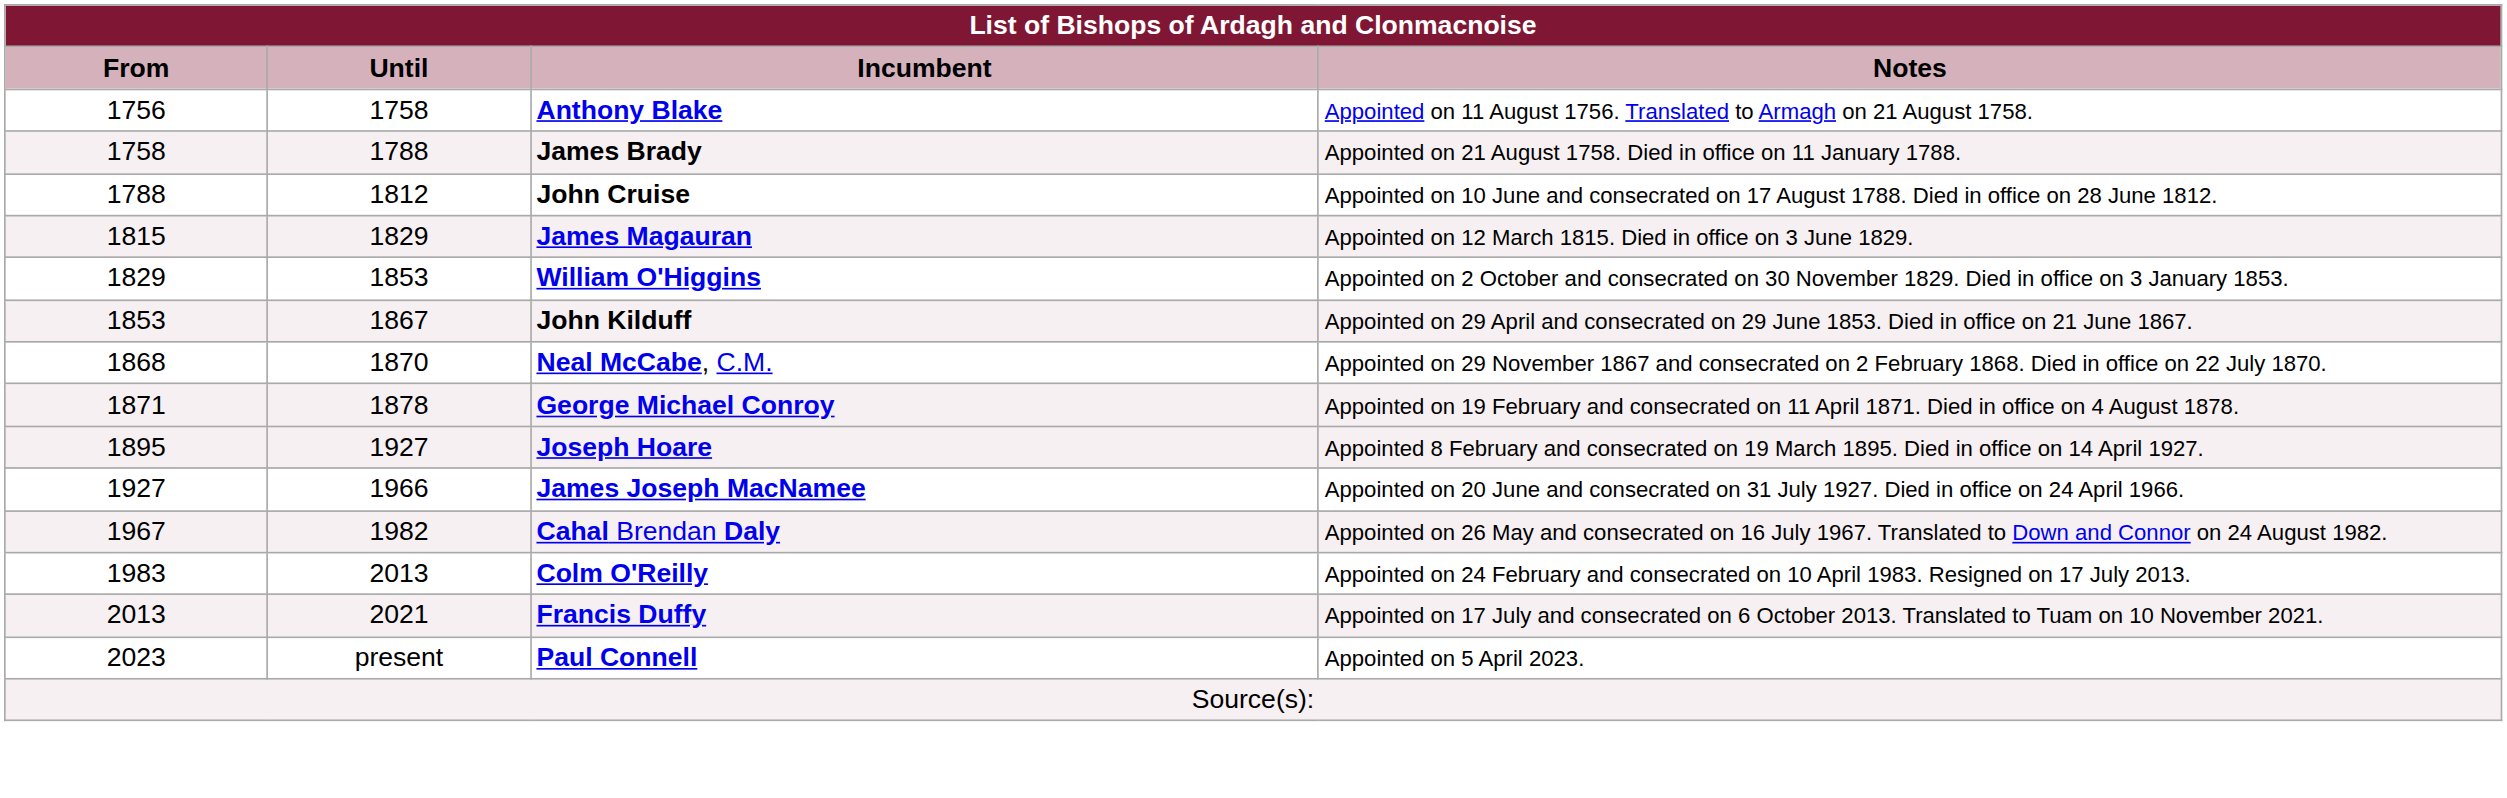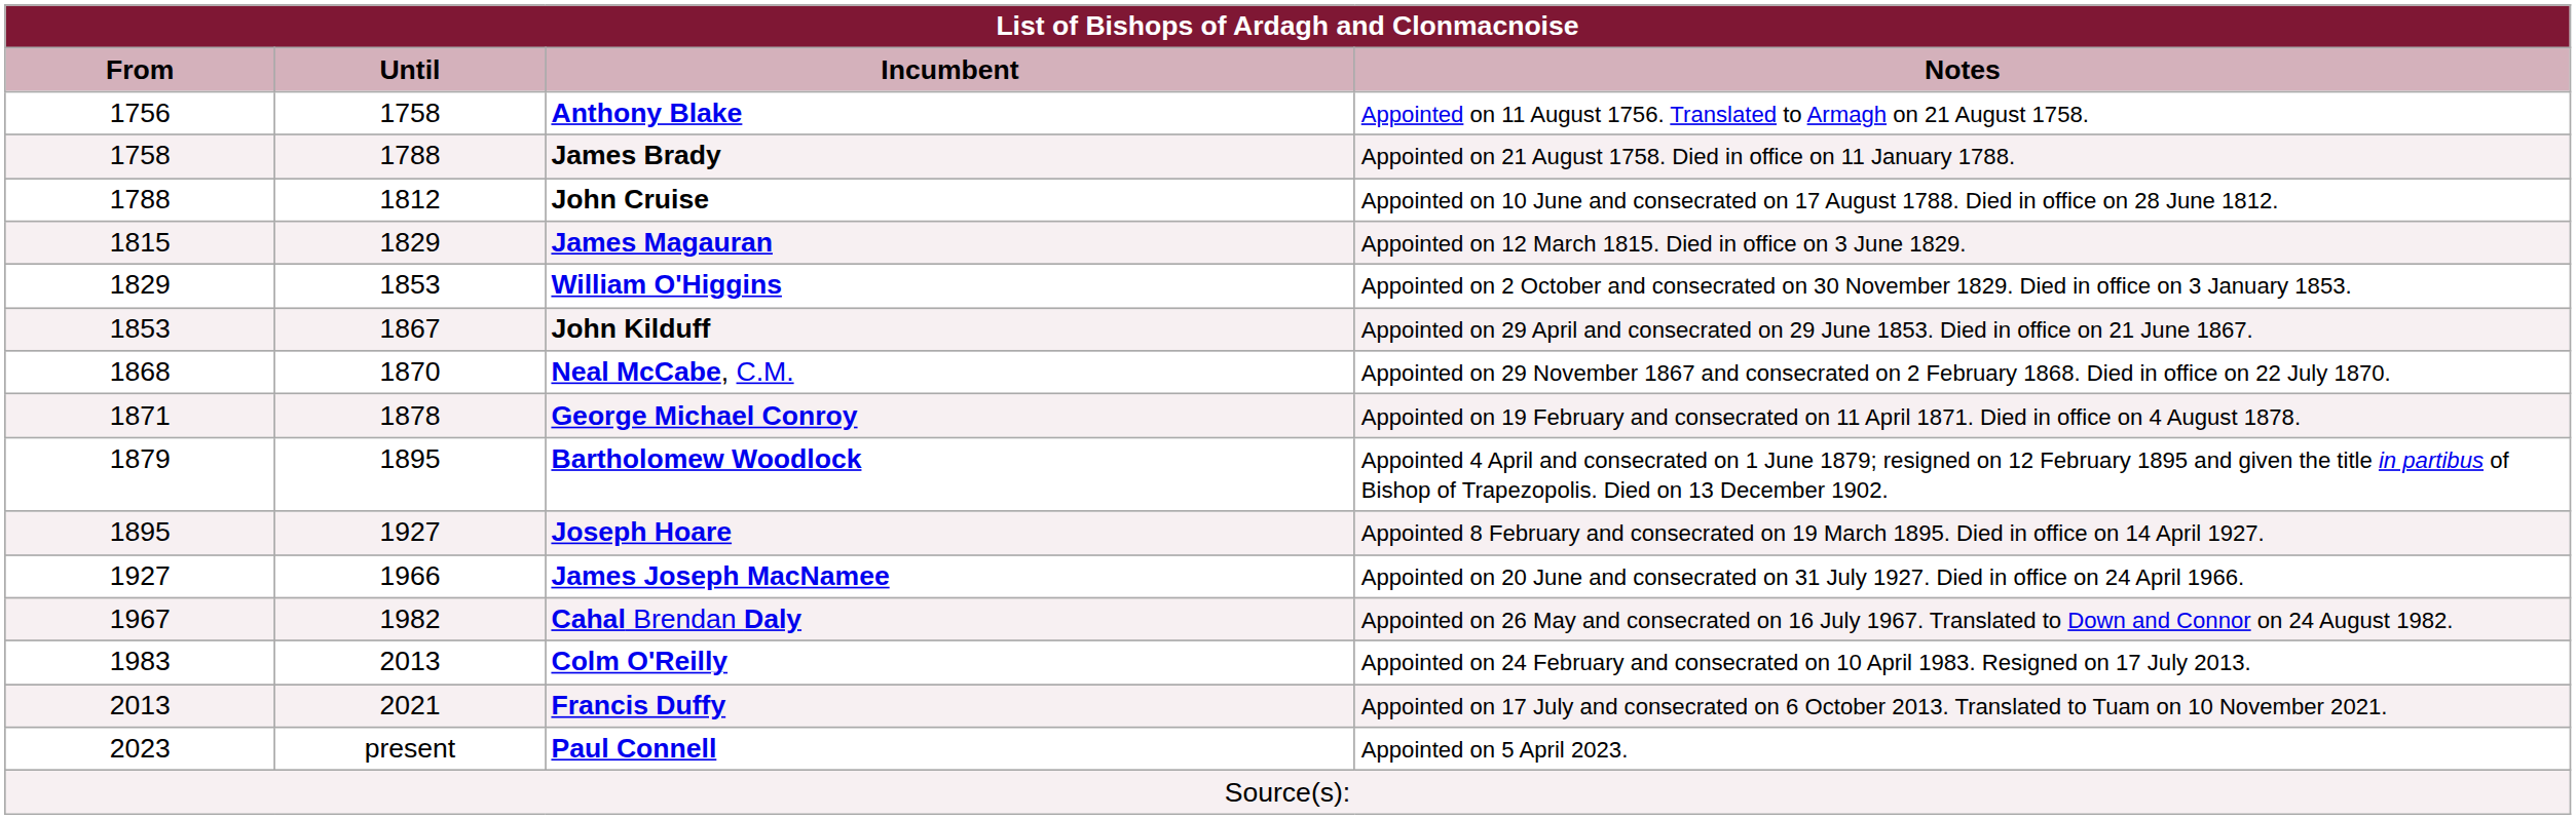+ row: 1879 | 1895 | Bartholomew Woodlock | Appointed 4 April and consecrated on 1 June 1879; resigned on 12 February 1895 and given the title in partibus of Bishop of Trapezopolis. Died on 13 December 1902.
